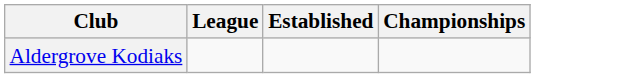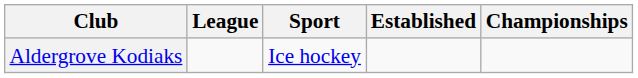+ column: Sport | Ice hockey
